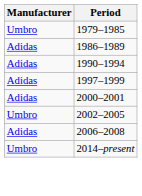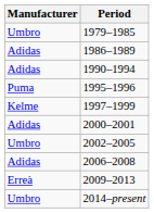+ row: Puma | 1995–1996
1997–1999 | Manufacturer: Adidas -> Kelme
+ row: Erreà | 2009–2013
